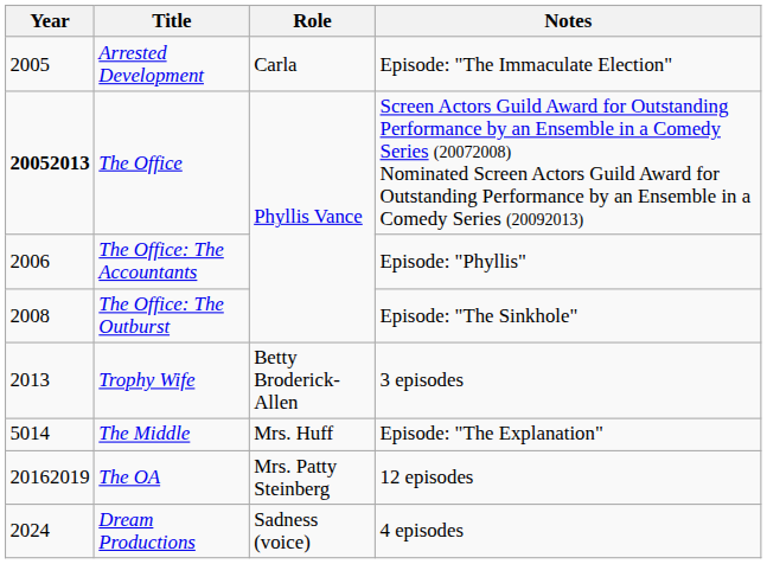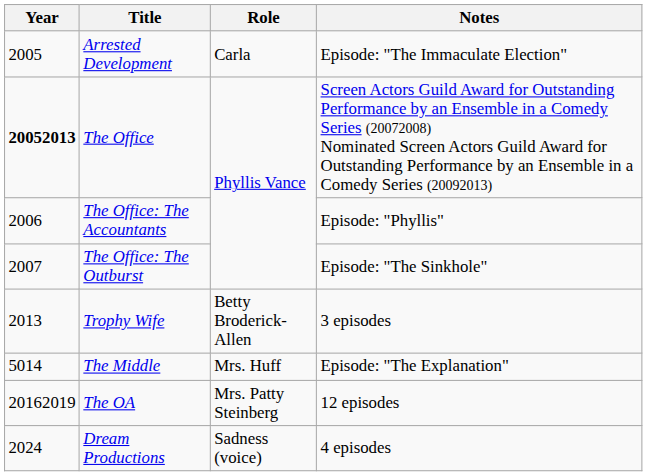The Office: The Outburst | Year: 2008 -> 2007
